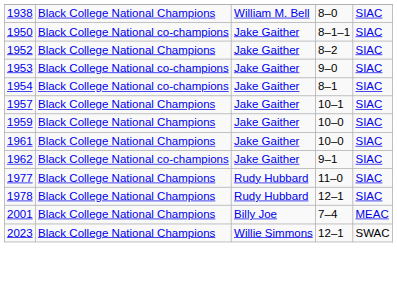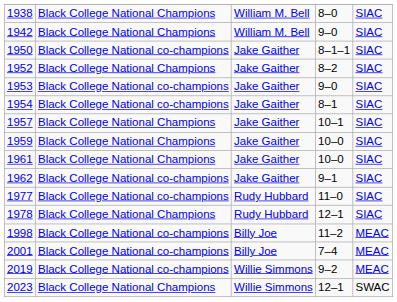+ row: 1942 | Black College National Champions | William M. Bell | 9–0 | SIAC
1977 | column 2: Black College National Champions -> Black College National co-champions
+ row: 1998 | Black College National co-champions | Billy Joe | 11–2 | MEAC
2001 | column 2: Black College National Champions -> Black College National co-champions
+ row: 2019 | Black College National co-champions | Willie Simmons | 9–2 | MEAC
